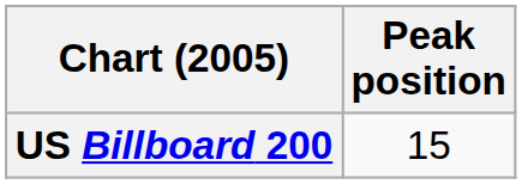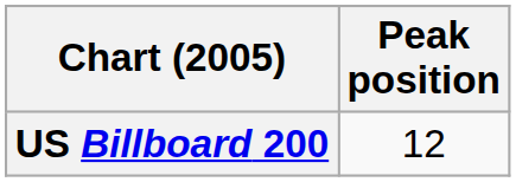US Billboard 200 | Peak position: 15 -> 12
